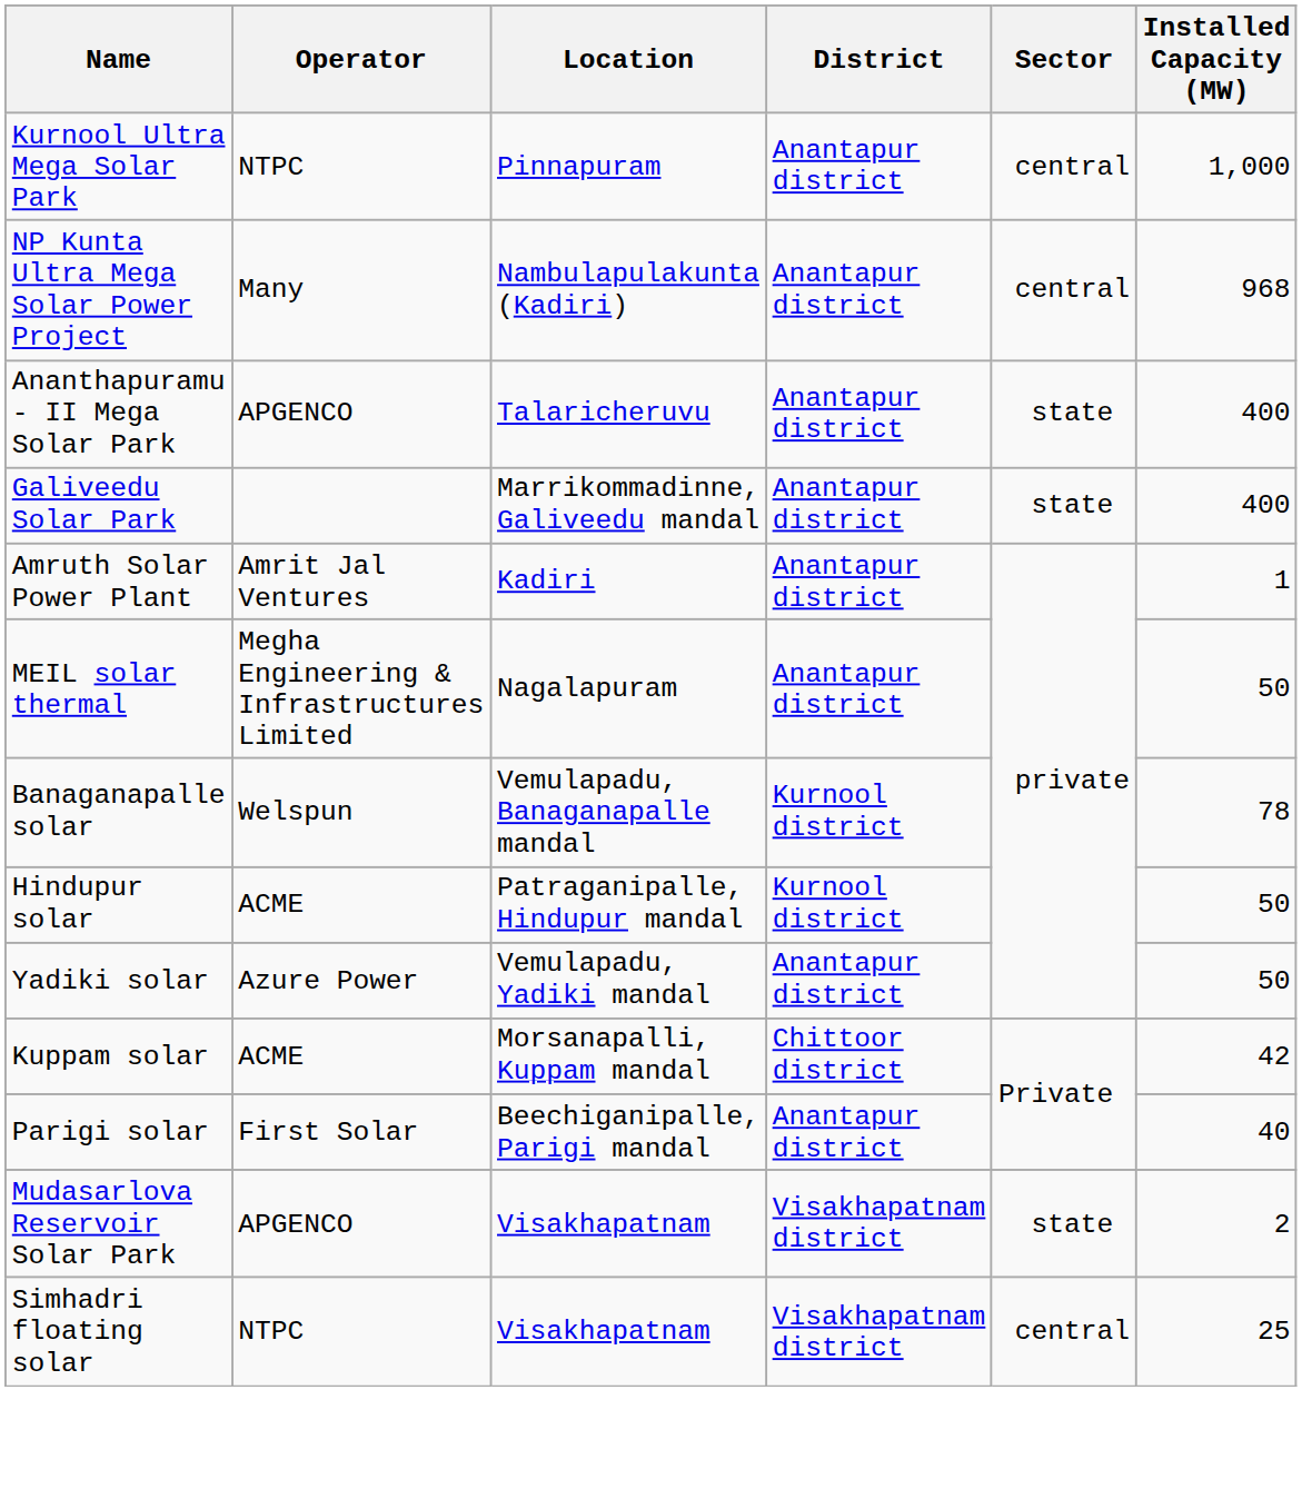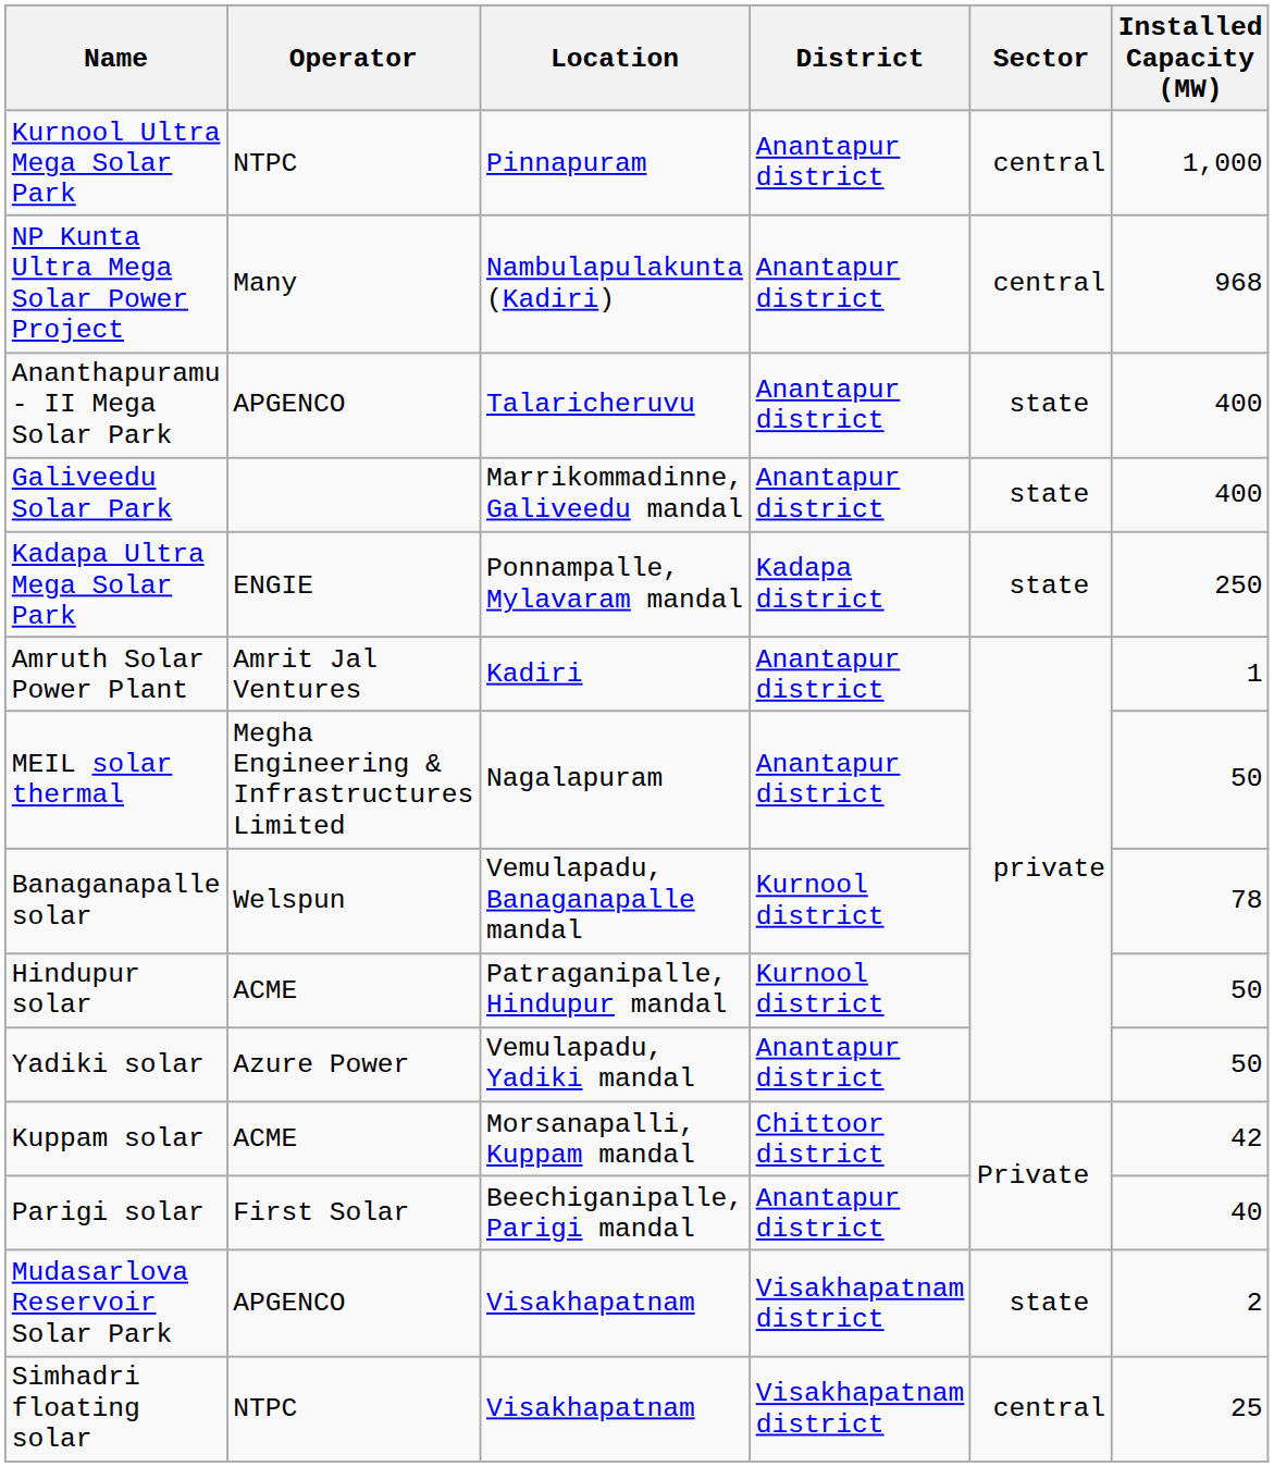+ row: Kadapa Ultra Mega Solar Park | ENGIE | Ponnampalle, Mylavaram mandal | Kadapa district | state | 250
